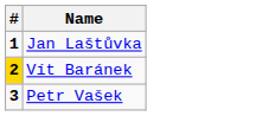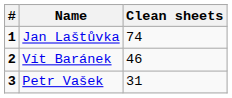+ column: Clean sheets | 74 | 46 | 31
Vít Baránek | #: gold background -> no background
